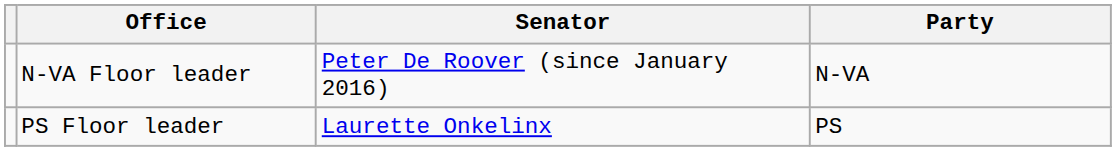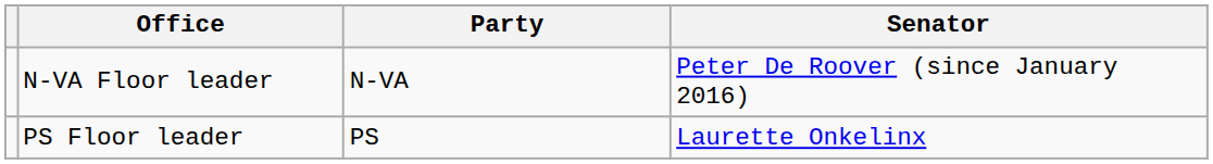columns swapped: Senator <-> Party
